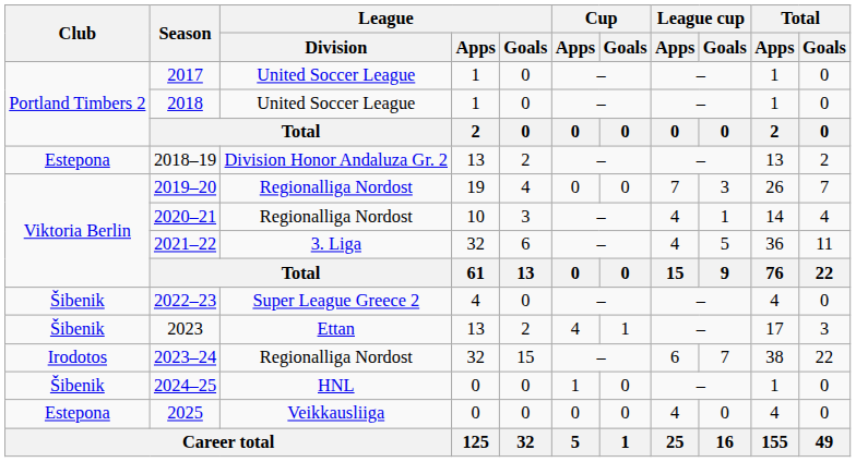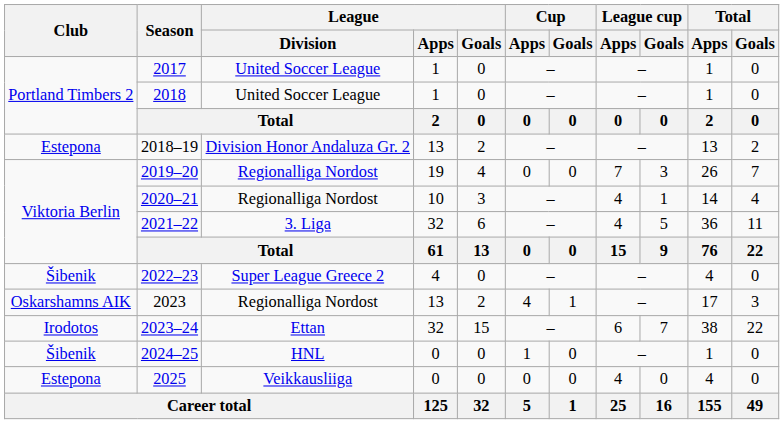2023 | Club: Šibenik -> Oskarshamns AIK
2023 | League / Division: Ettan -> Regionalliga Nordost
2023–24 | League / Division: Regionalliga Nordost -> Ettan
